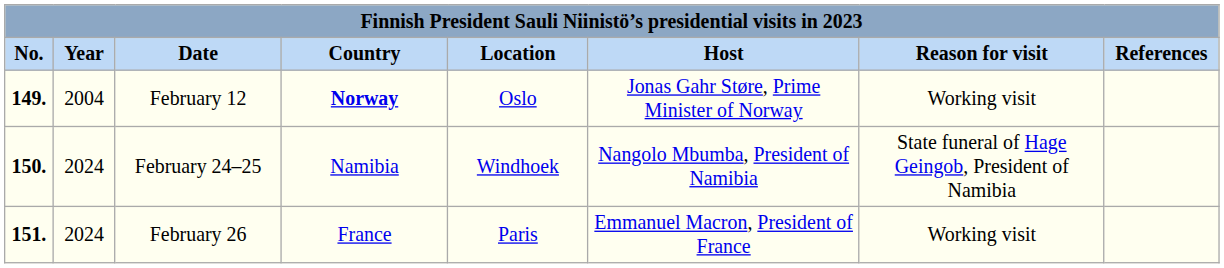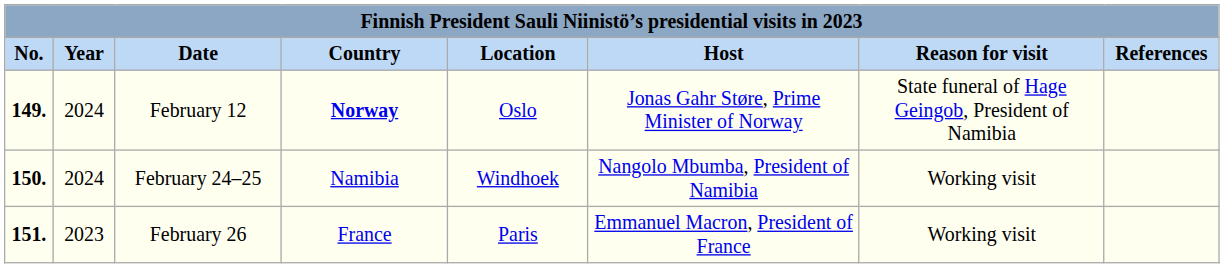February 12 | Year: 2004 -> 2024
February 12 | Reason for visit: Working visit -> State funeral of Hage Geingob, President of Namibia
February 24–25 | Reason for visit: State funeral of Hage Geingob, President of Namibia -> Working visit
February 26 | Year: 2024 -> 2023
